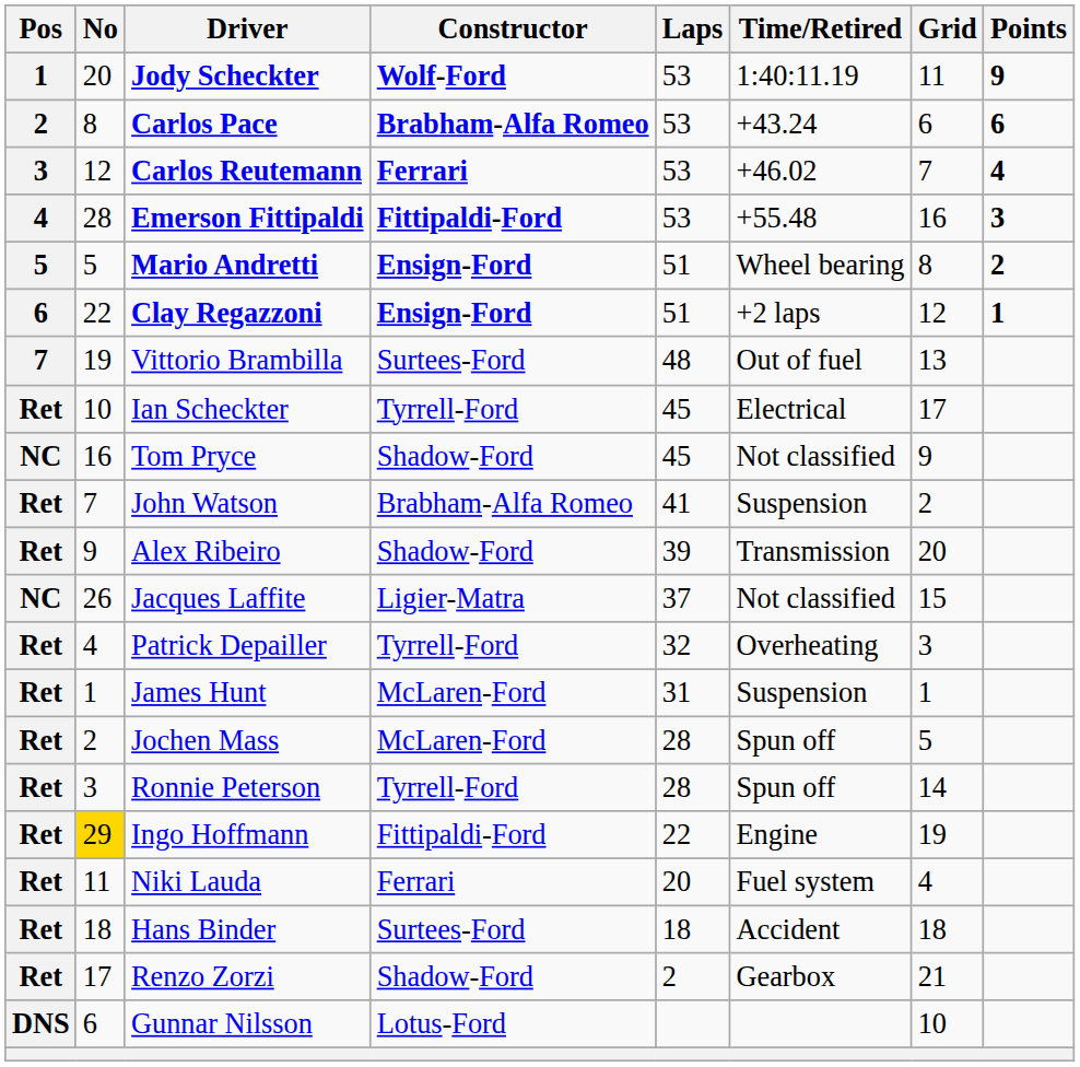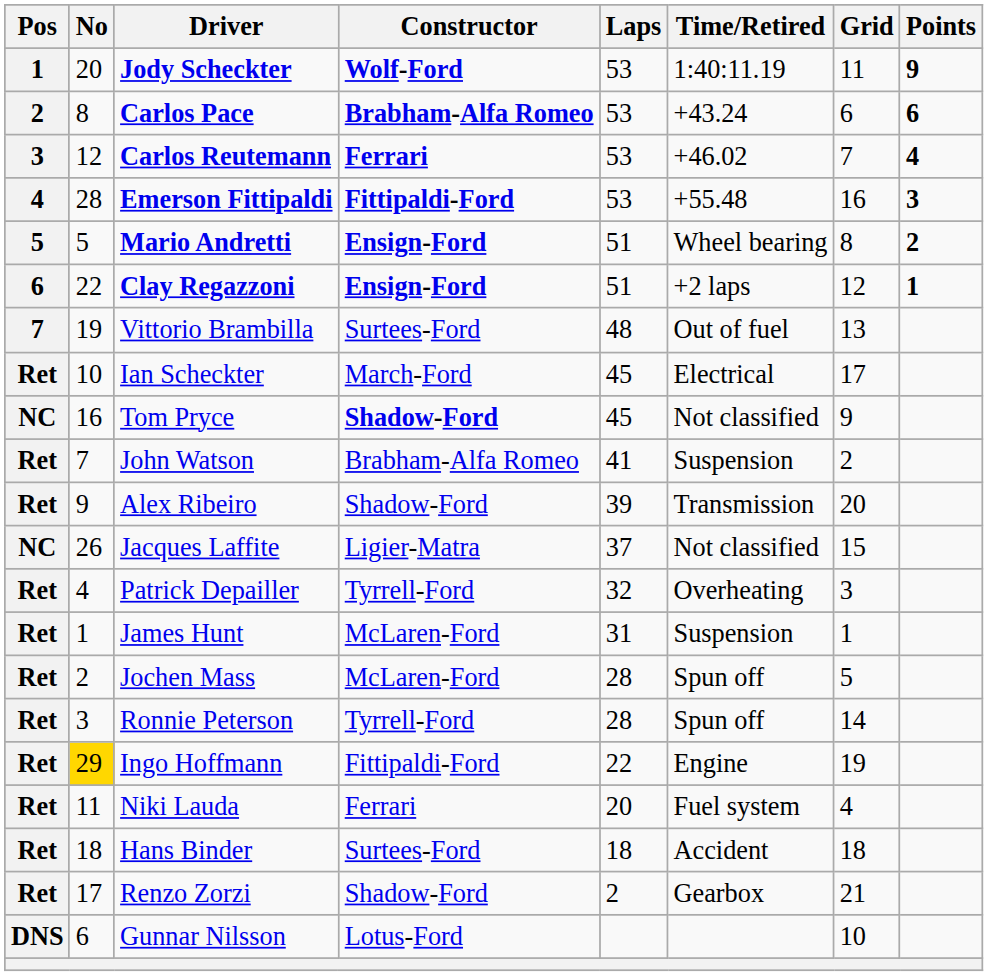Ian Scheckter | Constructor: Tyrrell-Ford -> March-Ford
Tom Pryce | Constructor: normal -> bold
